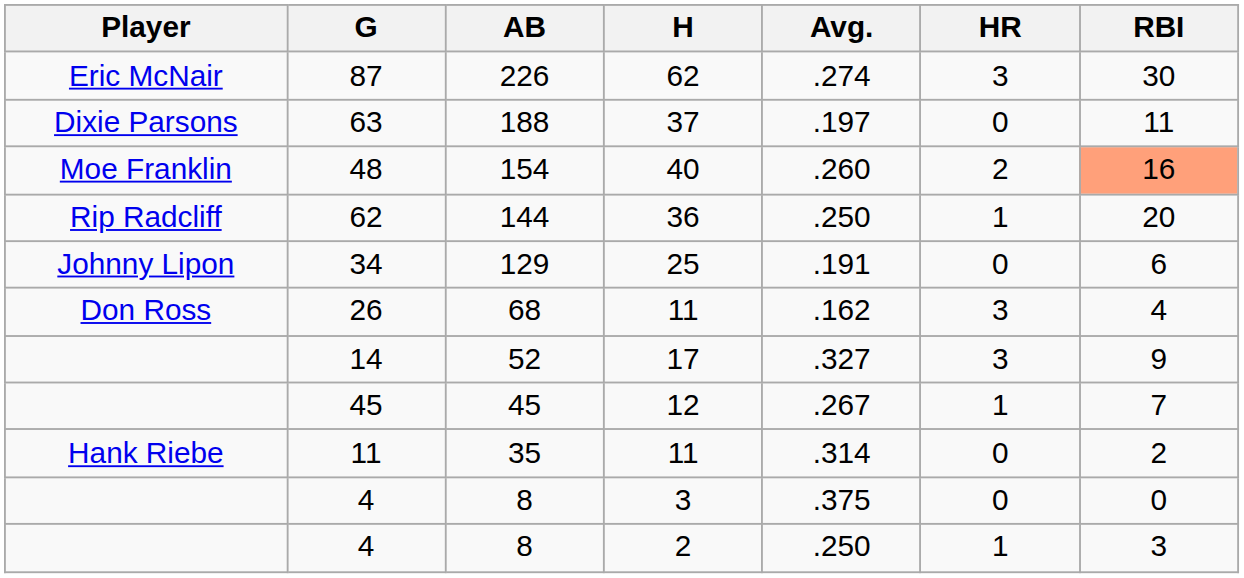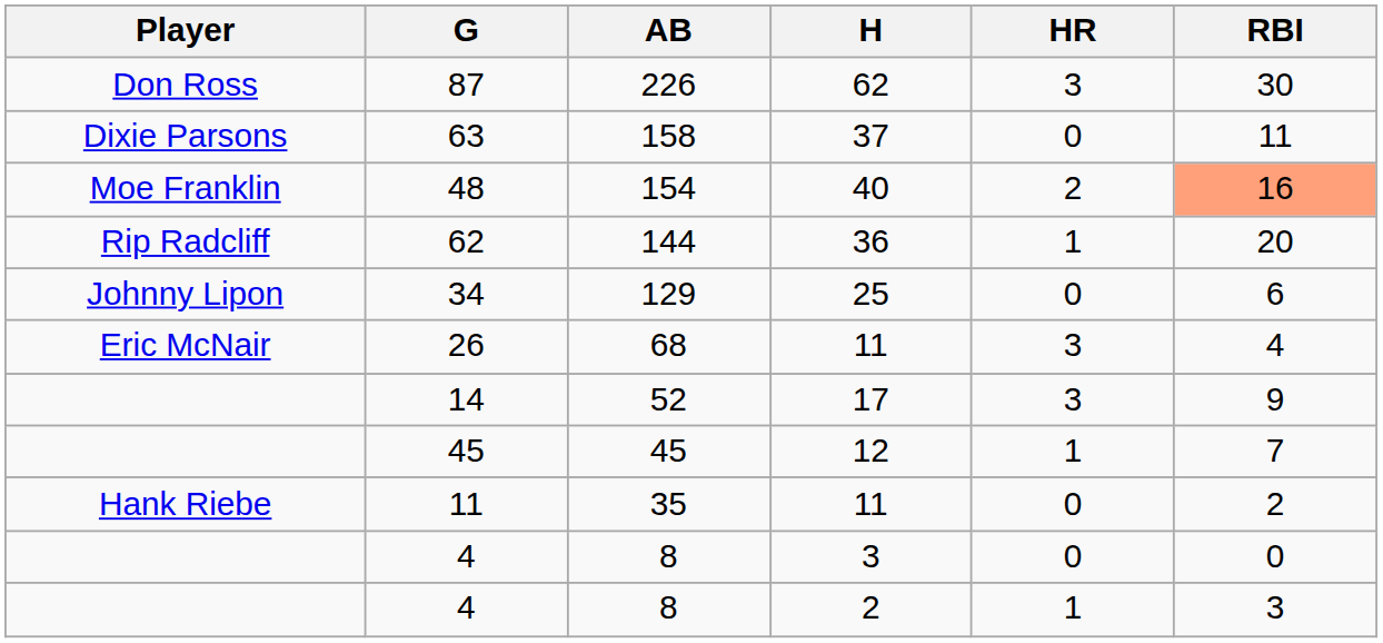- column: Avg. | .274 | .197 | .260 | .250 | .191 | .162 | .327 | .267 | .314 | .375 | .250
87 | Player: Eric McNair -> Don Ross
63 | AB: 188 -> 158
26 | Player: Don Ross -> Eric McNair
